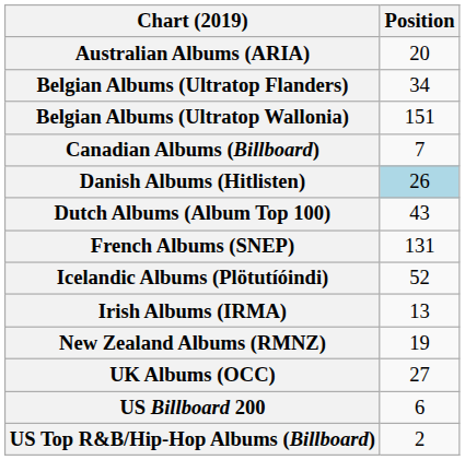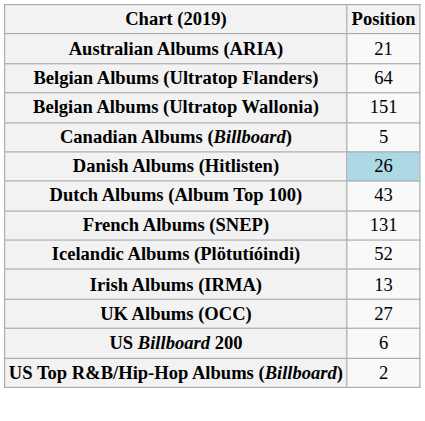Australian Albums (ARIA) | Position: 20 -> 21
Belgian Albums (Ultratop Flanders) | Position: 34 -> 64
Canadian Albums (Billboard) | Position: 7 -> 5
- row: New Zealand Albums (RMNZ) | 19
